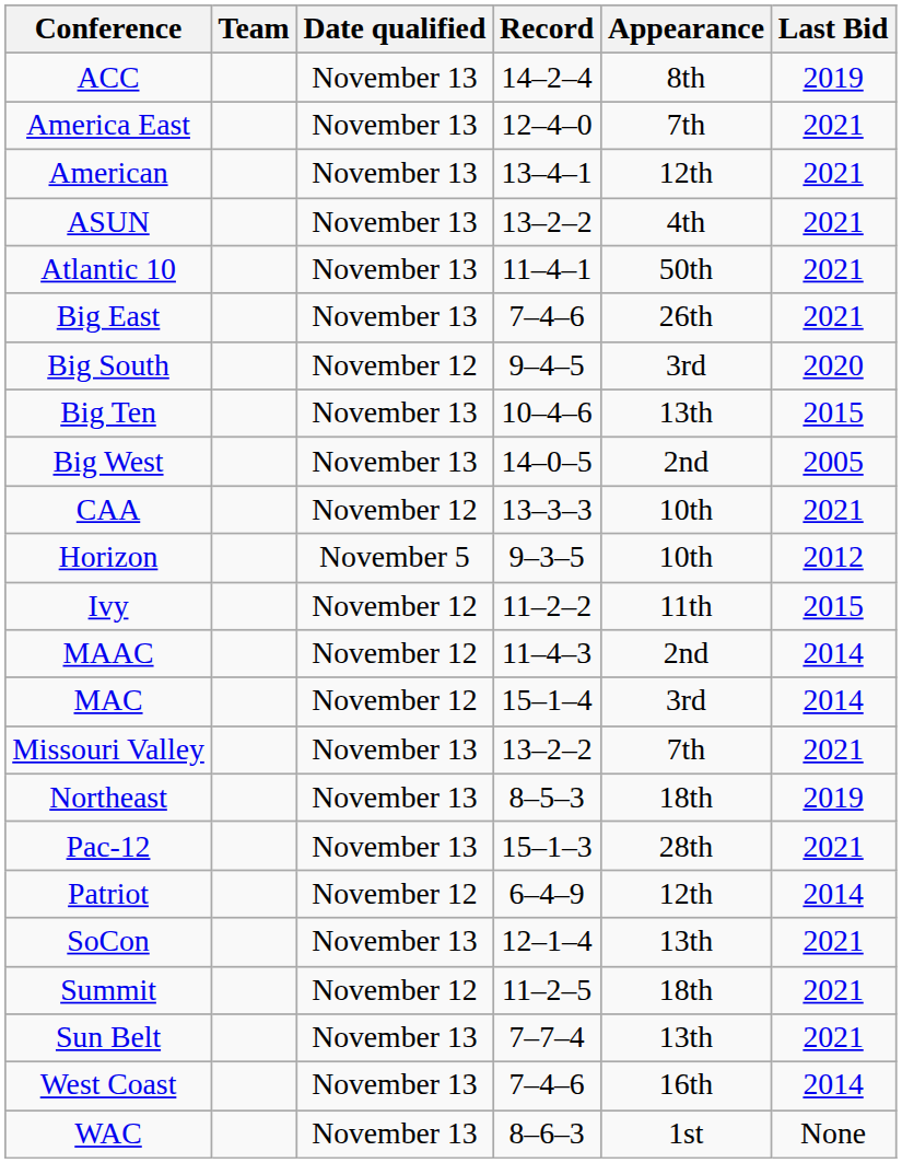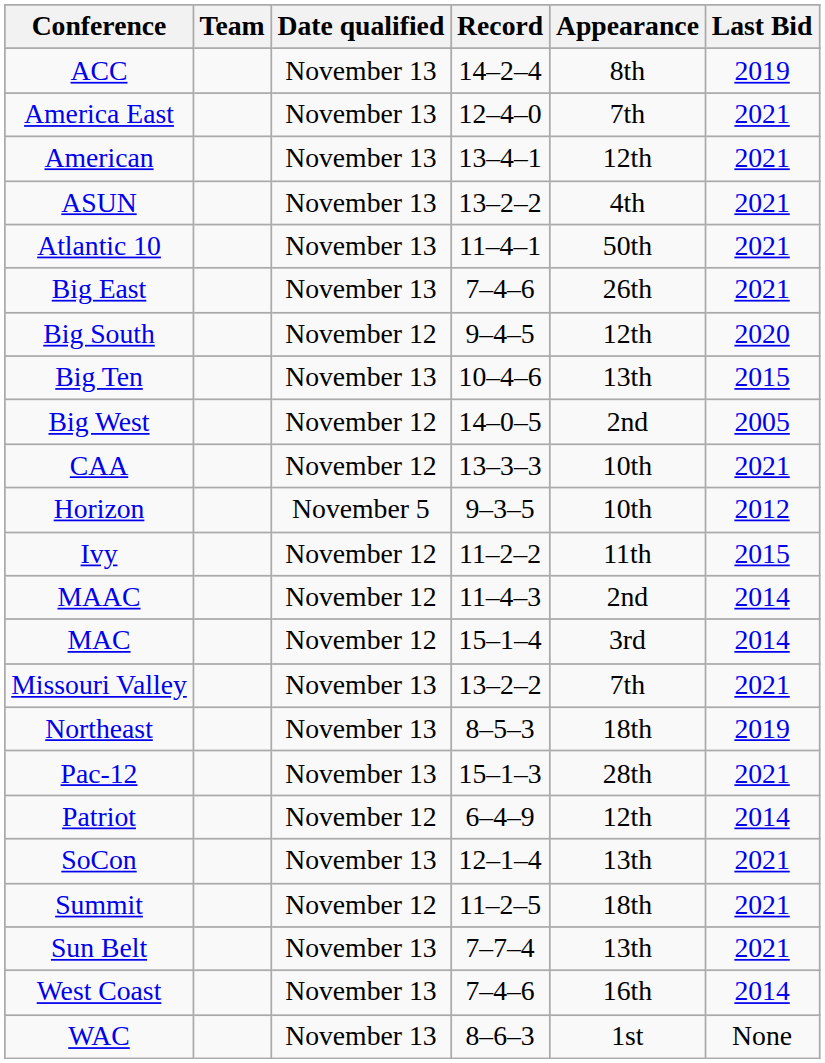Big South | Appearance: 3rd -> 12th
Big West | Date qualified: November 13 -> November 12
